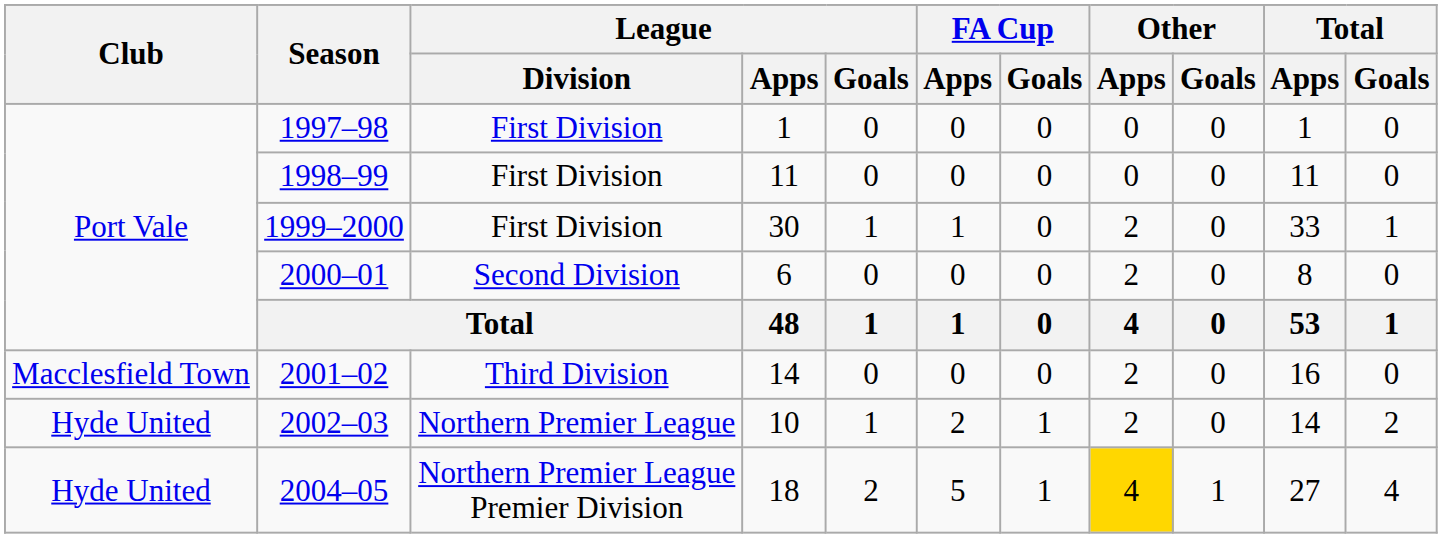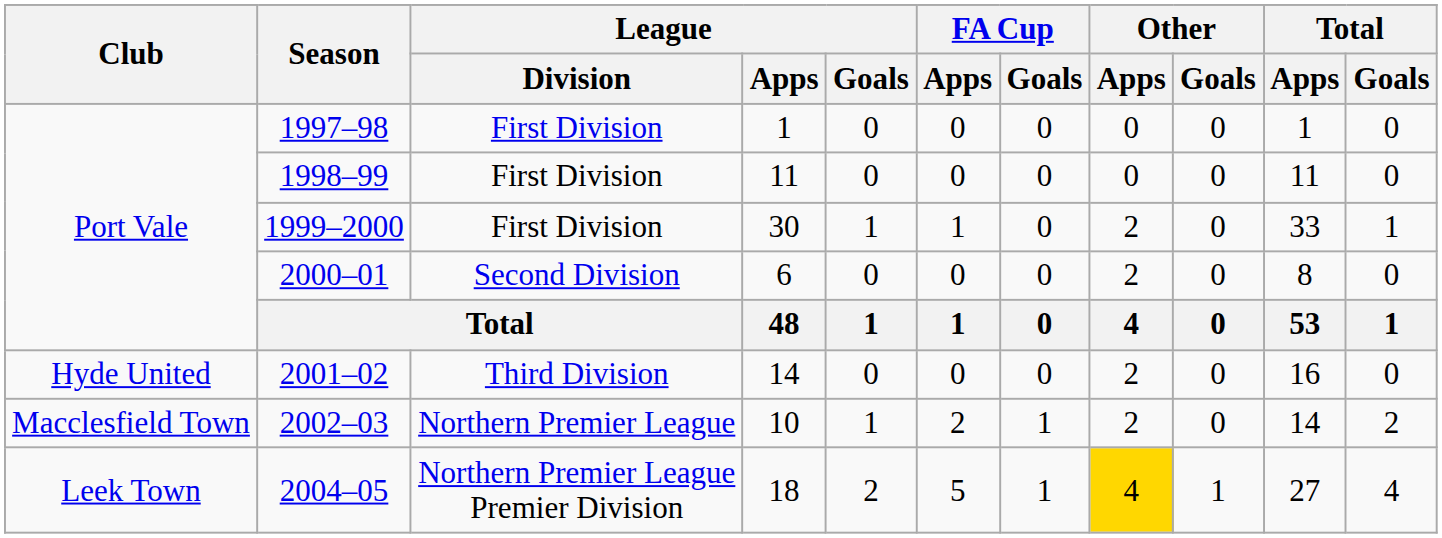2001–02 | Club: Macclesfield Town -> Hyde United
2002–03 | Club: Hyde United -> Macclesfield Town
2004–05 | Club: Hyde United -> Leek Town
